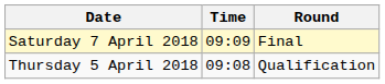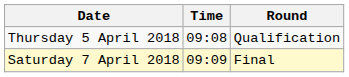rows swapped: Thursday 5 April 2018 <-> Saturday 7 April 2018
